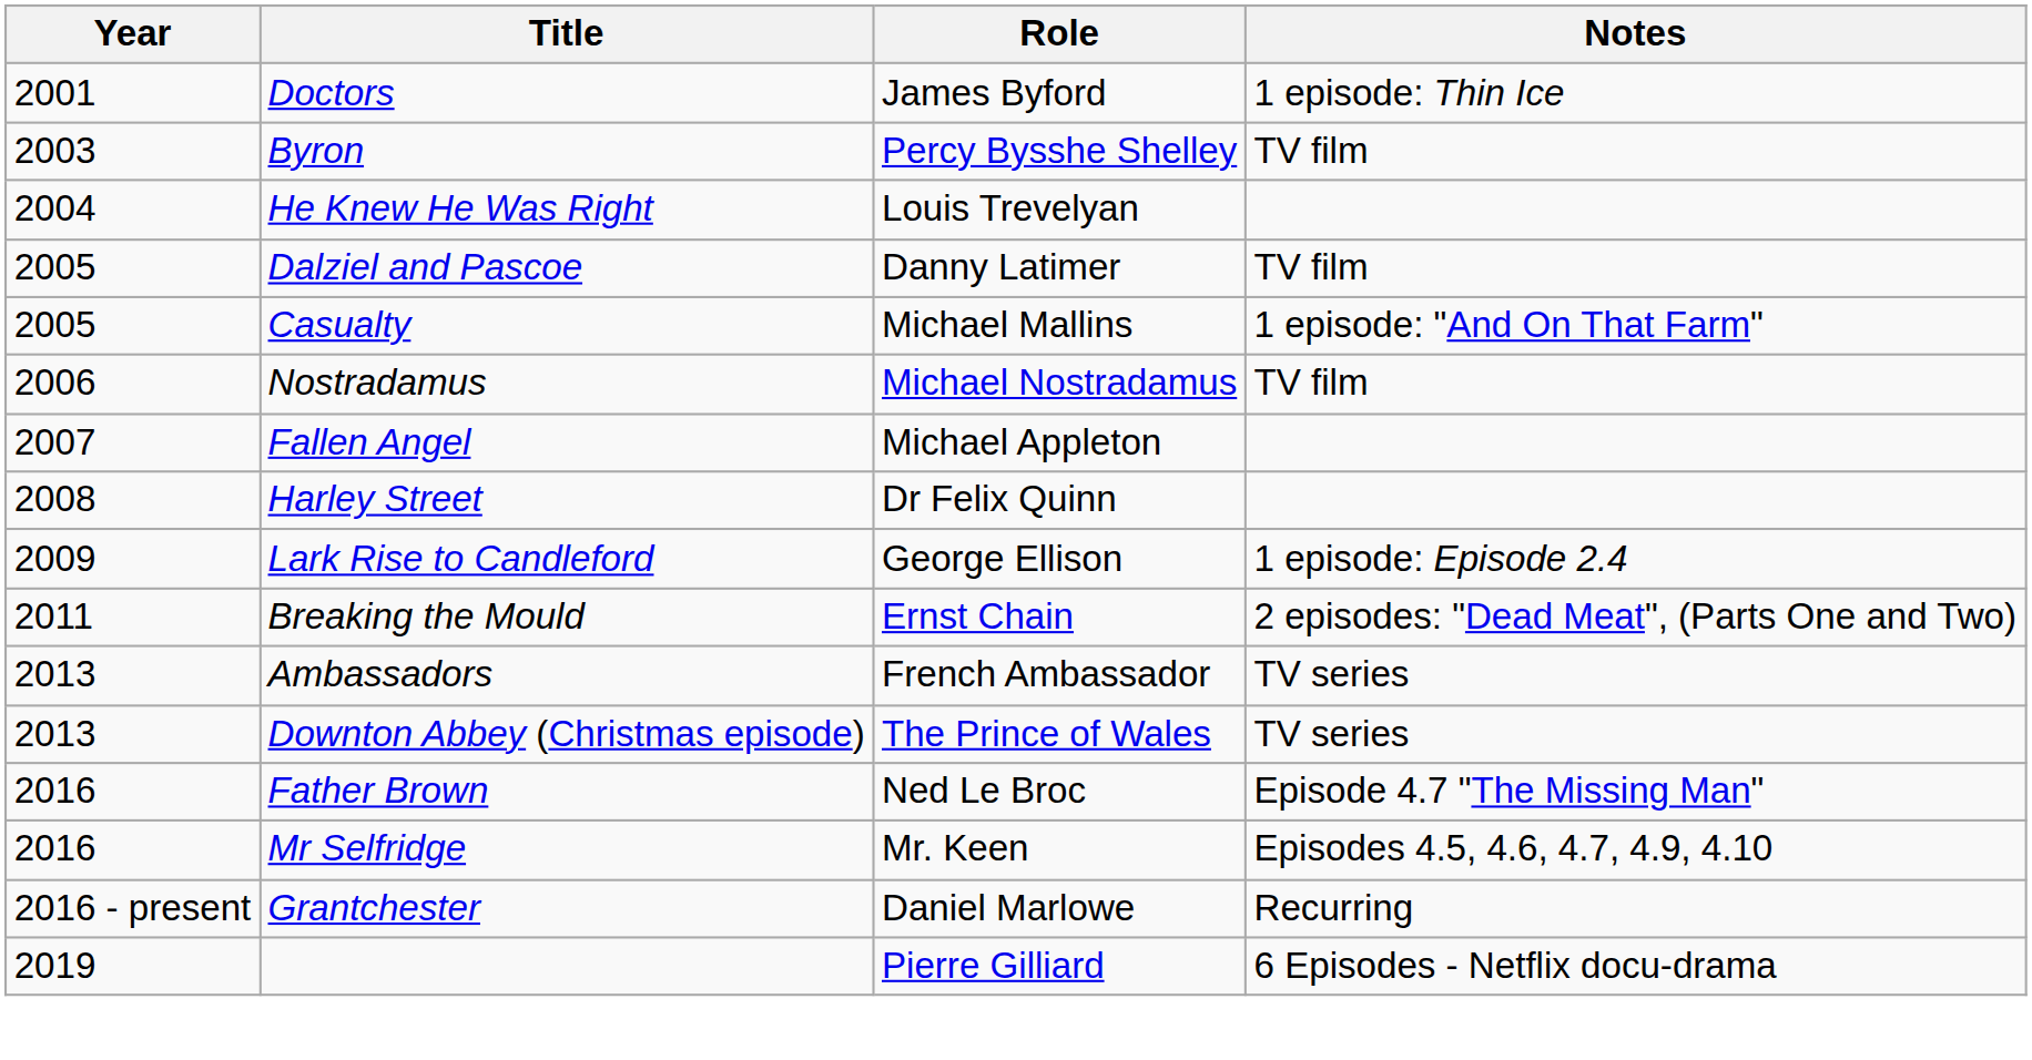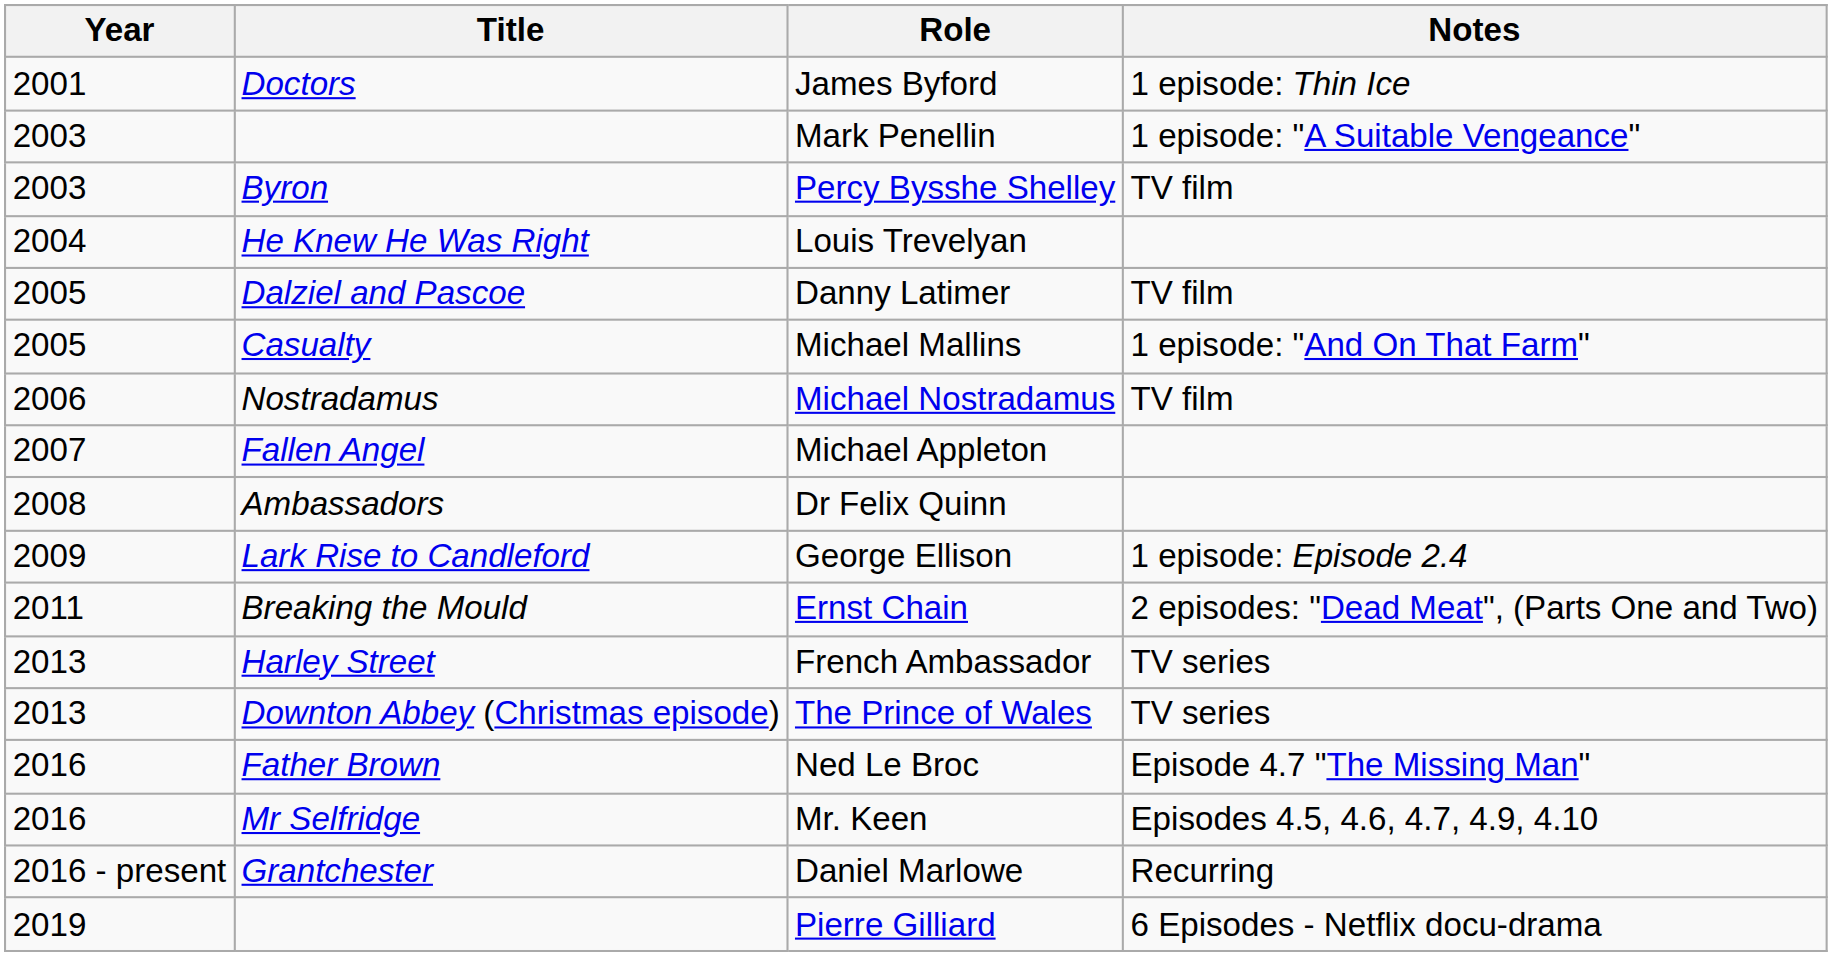+ row: 2003 | Mark Penellin | 1 episode: "A Suitable Vengeance"
Dr Felix Quinn | Title: Harley Street -> Ambassadors
French Ambassador | Title: Ambassadors -> Harley Street
